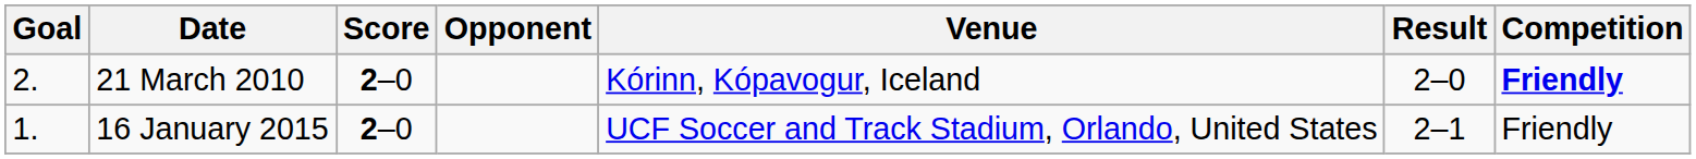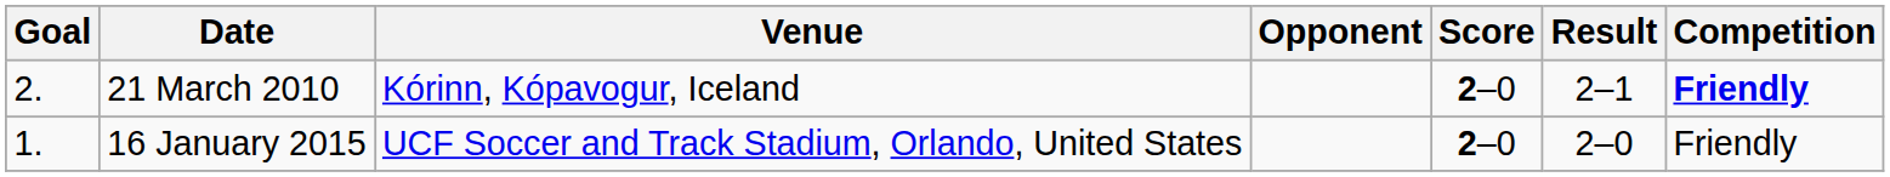columns swapped: Venue <-> Score
21 March 2010 | Result: 2–0 -> 2–1
16 January 2015 | Result: 2–1 -> 2–0
